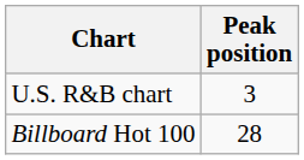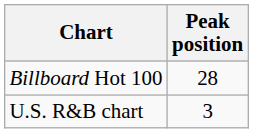rows swapped: U.S. R&B chart <-> Billboard Hot 100
